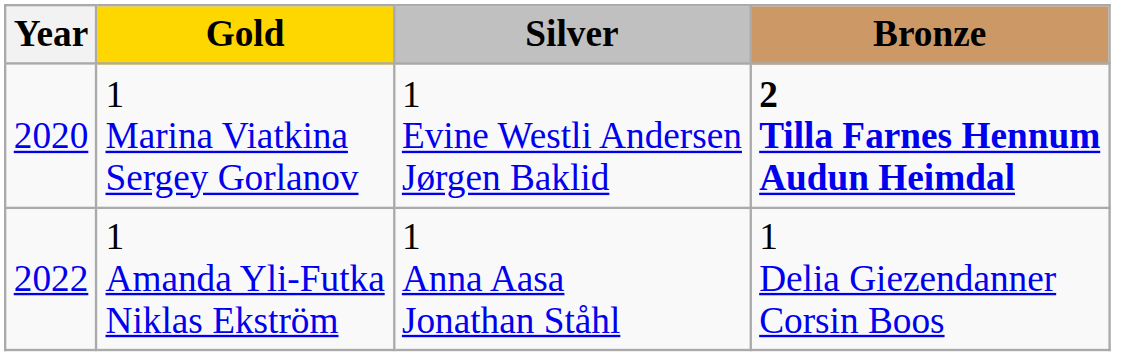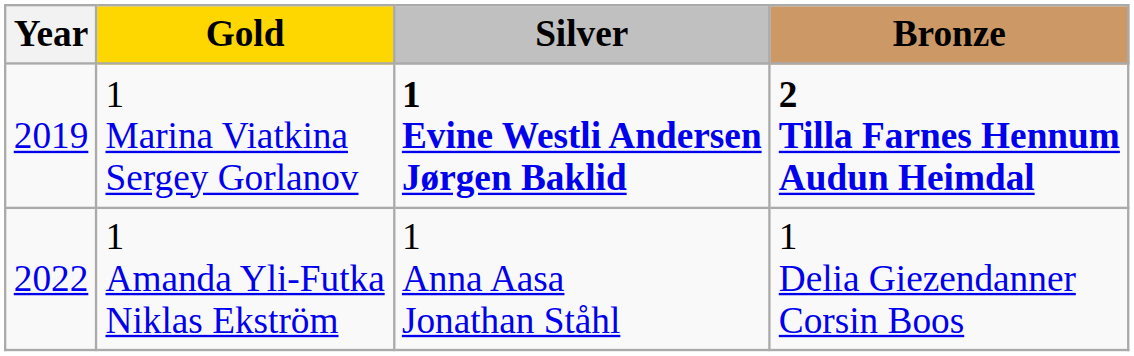1 Marina Viatkina Sergey Gorlanov | Year: 2020 -> 2019
1 Marina Viatkina Sergey Gorlanov | Silver: normal -> bold
